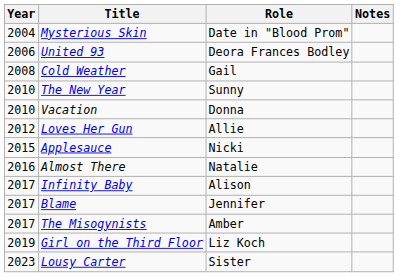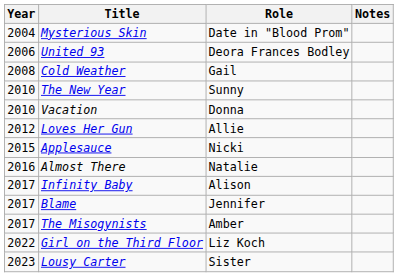Girl on the Third Floor | Year: 2019 -> 2022
